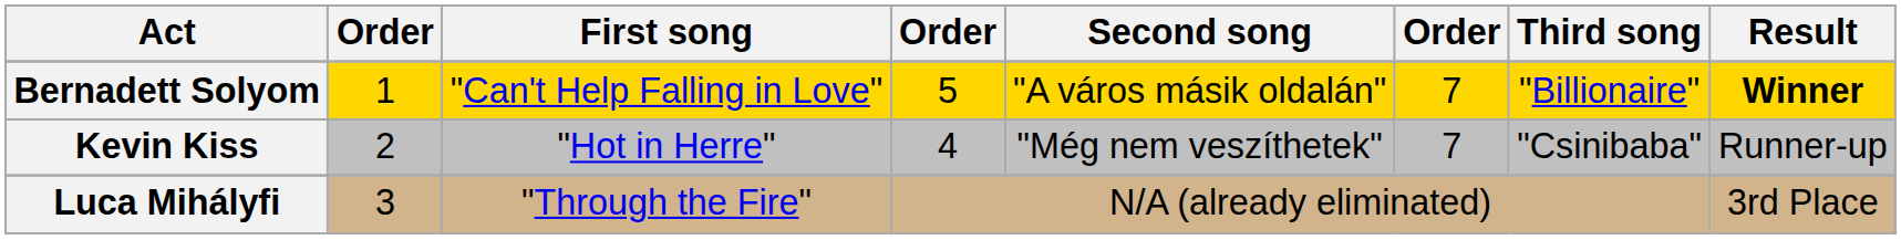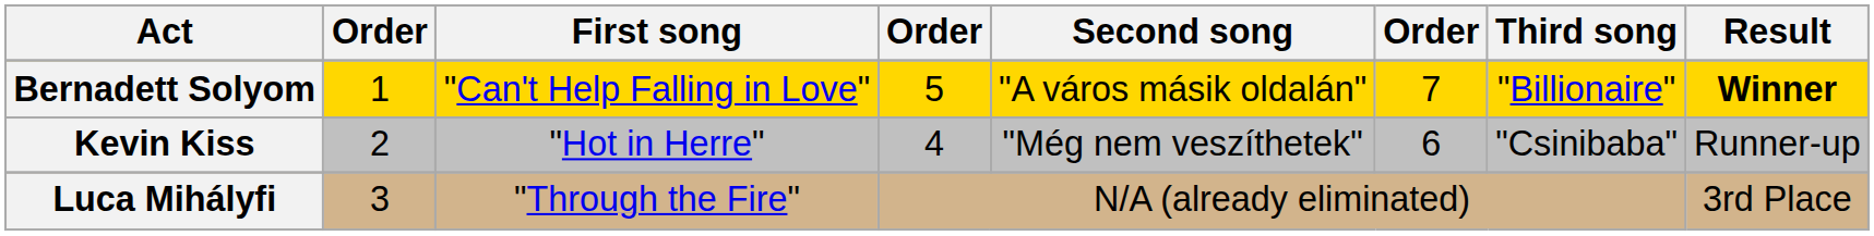Kevin Kiss | column 6: 7 -> 6
